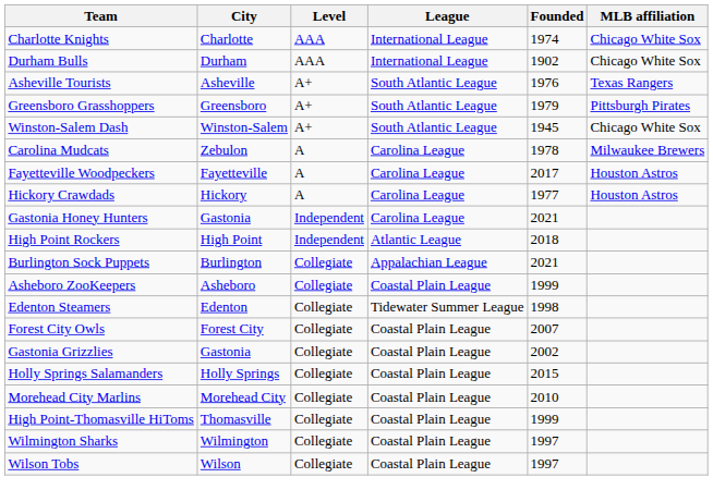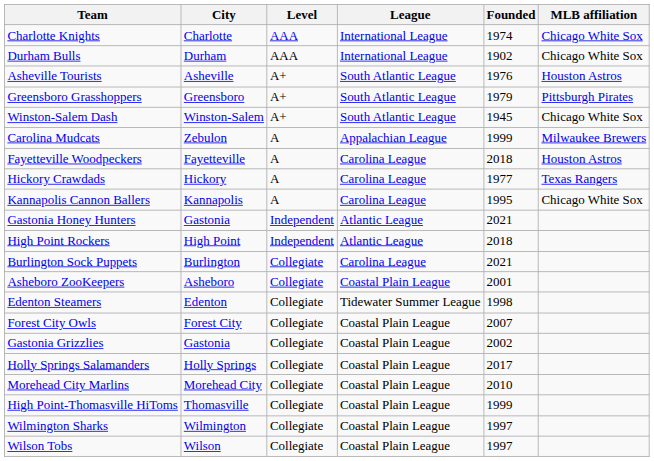Asheville Tourists | MLB affiliation: Texas Rangers -> Houston Astros
Carolina Mudcats | League: Carolina League -> Appalachian League
Carolina Mudcats | Founded: 1978 -> 1999
Fayetteville Woodpeckers | Founded: 2017 -> 2018
Hickory Crawdads | MLB affiliation: Houston Astros -> Texas Rangers
+ row: Kannapolis Cannon Ballers | Kannapolis | A | Carolina League | 1995 | Chicago White Sox
Gastonia Honey Hunters | League: Carolina League -> Atlantic League
Burlington Sock Puppets | League: Appalachian League -> Carolina League
Asheboro ZooKeepers | Founded: 1999 -> 2001
Holly Springs Salamanders | Founded: 2015 -> 2017
